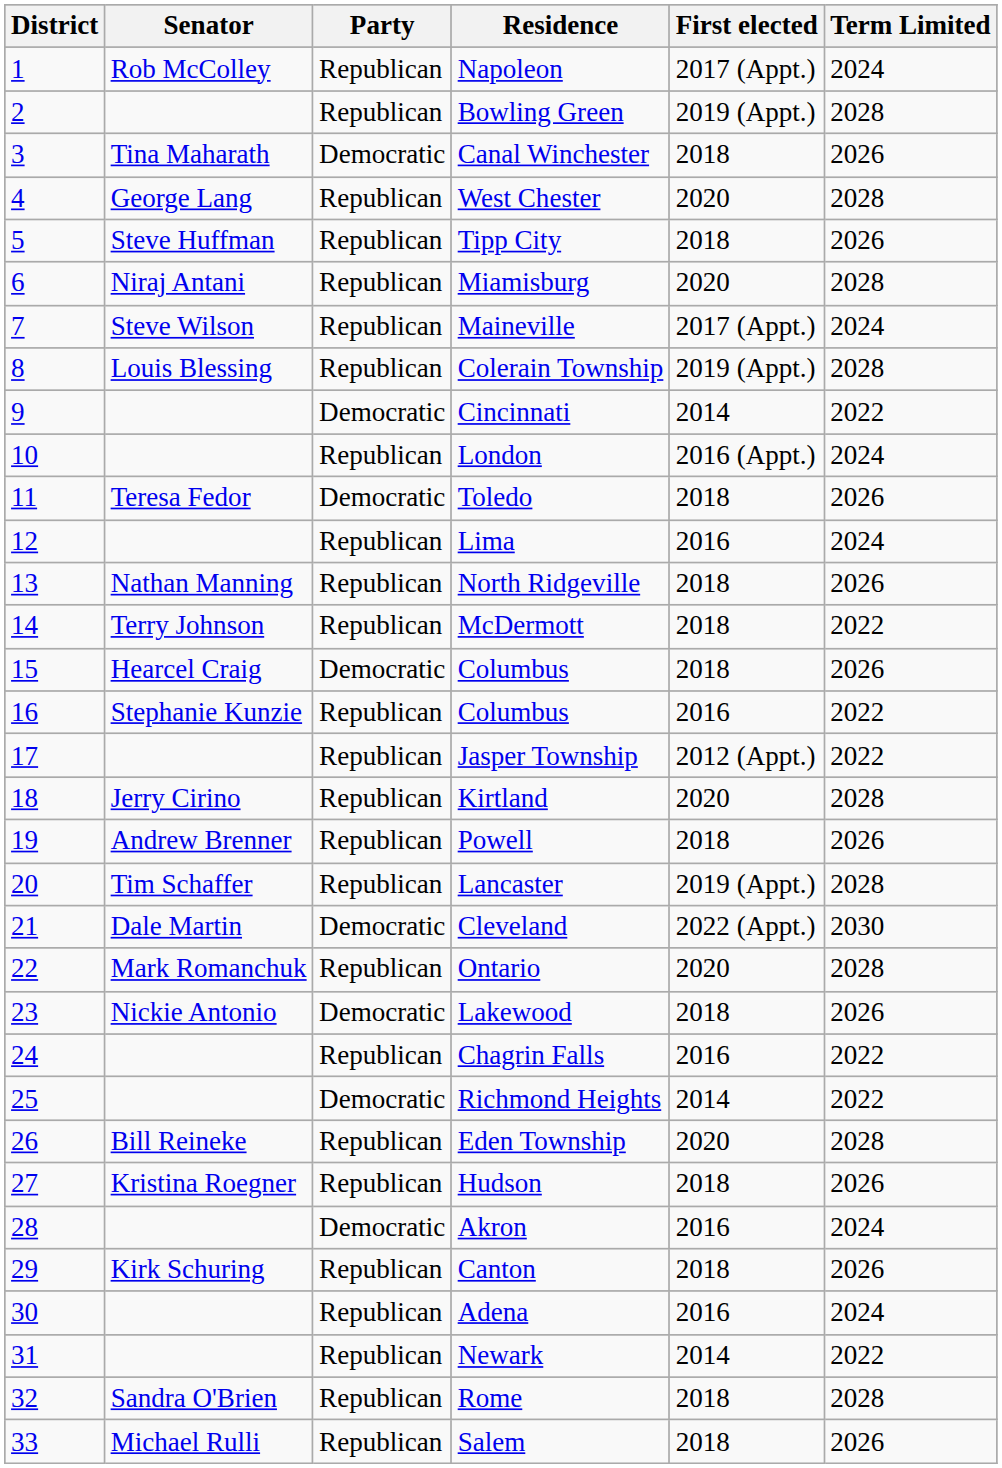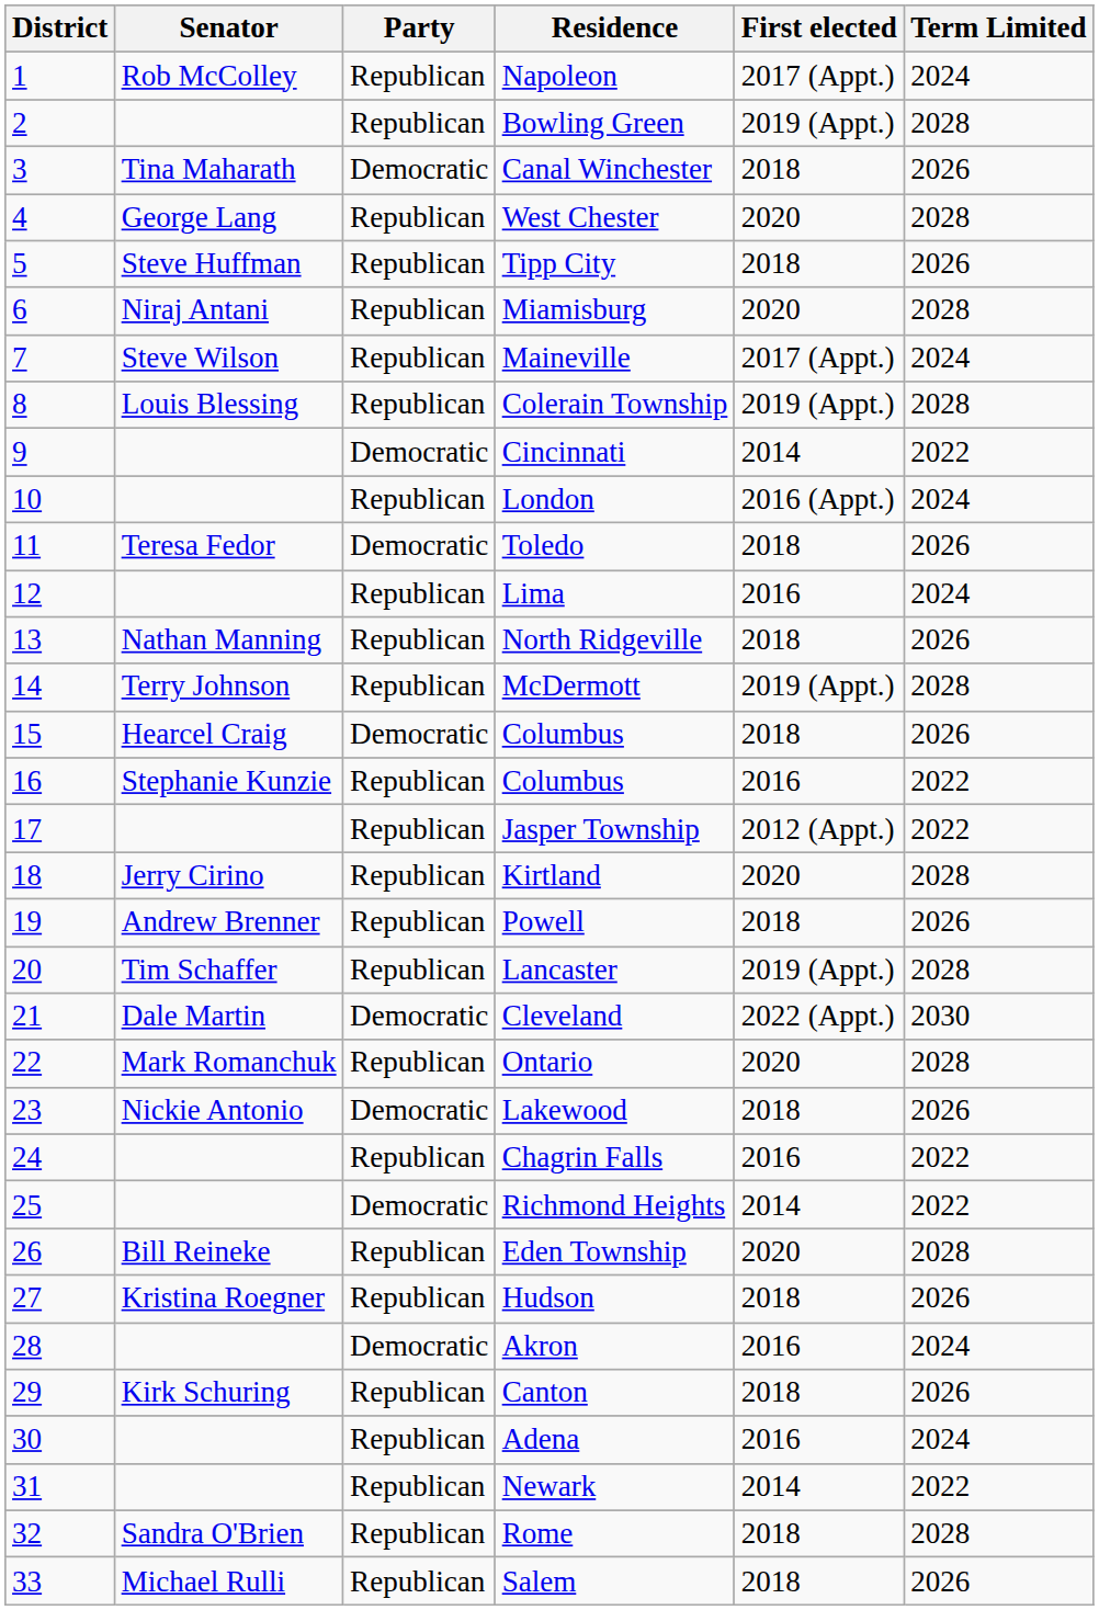McDermott | First elected: 2018 -> 2019 (Appt.)
McDermott | Term Limited: 2022 -> 2028
